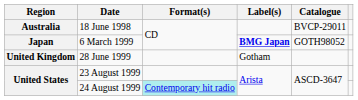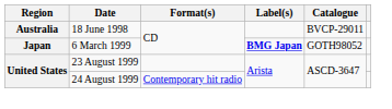- row: United Kingdom | 28 June 1999 | Gotham
24 August 1999 | Format(s): paleturquoise background -> no background
